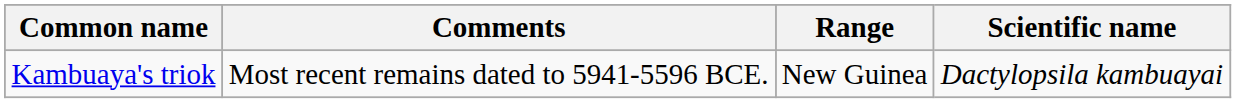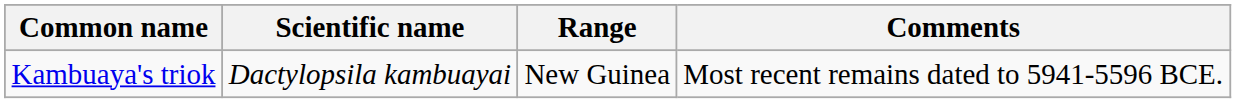columns swapped: Scientific name <-> Comments
